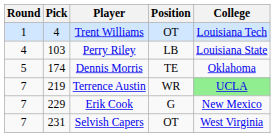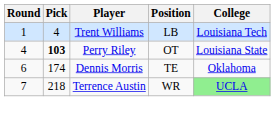Trent Williams | Position: OT -> LB
Perry Riley | Pick: normal -> bold
Perry Riley | Position: LB -> OT
Dennis Morris | Round: 5 -> 6
Terrence Austin | Pick: 219 -> 218
- row: 7 | 229 | Erik Cook | G | New Mexico
- row: 7 | 231 | Selvish Capers | OT | West Virginia
